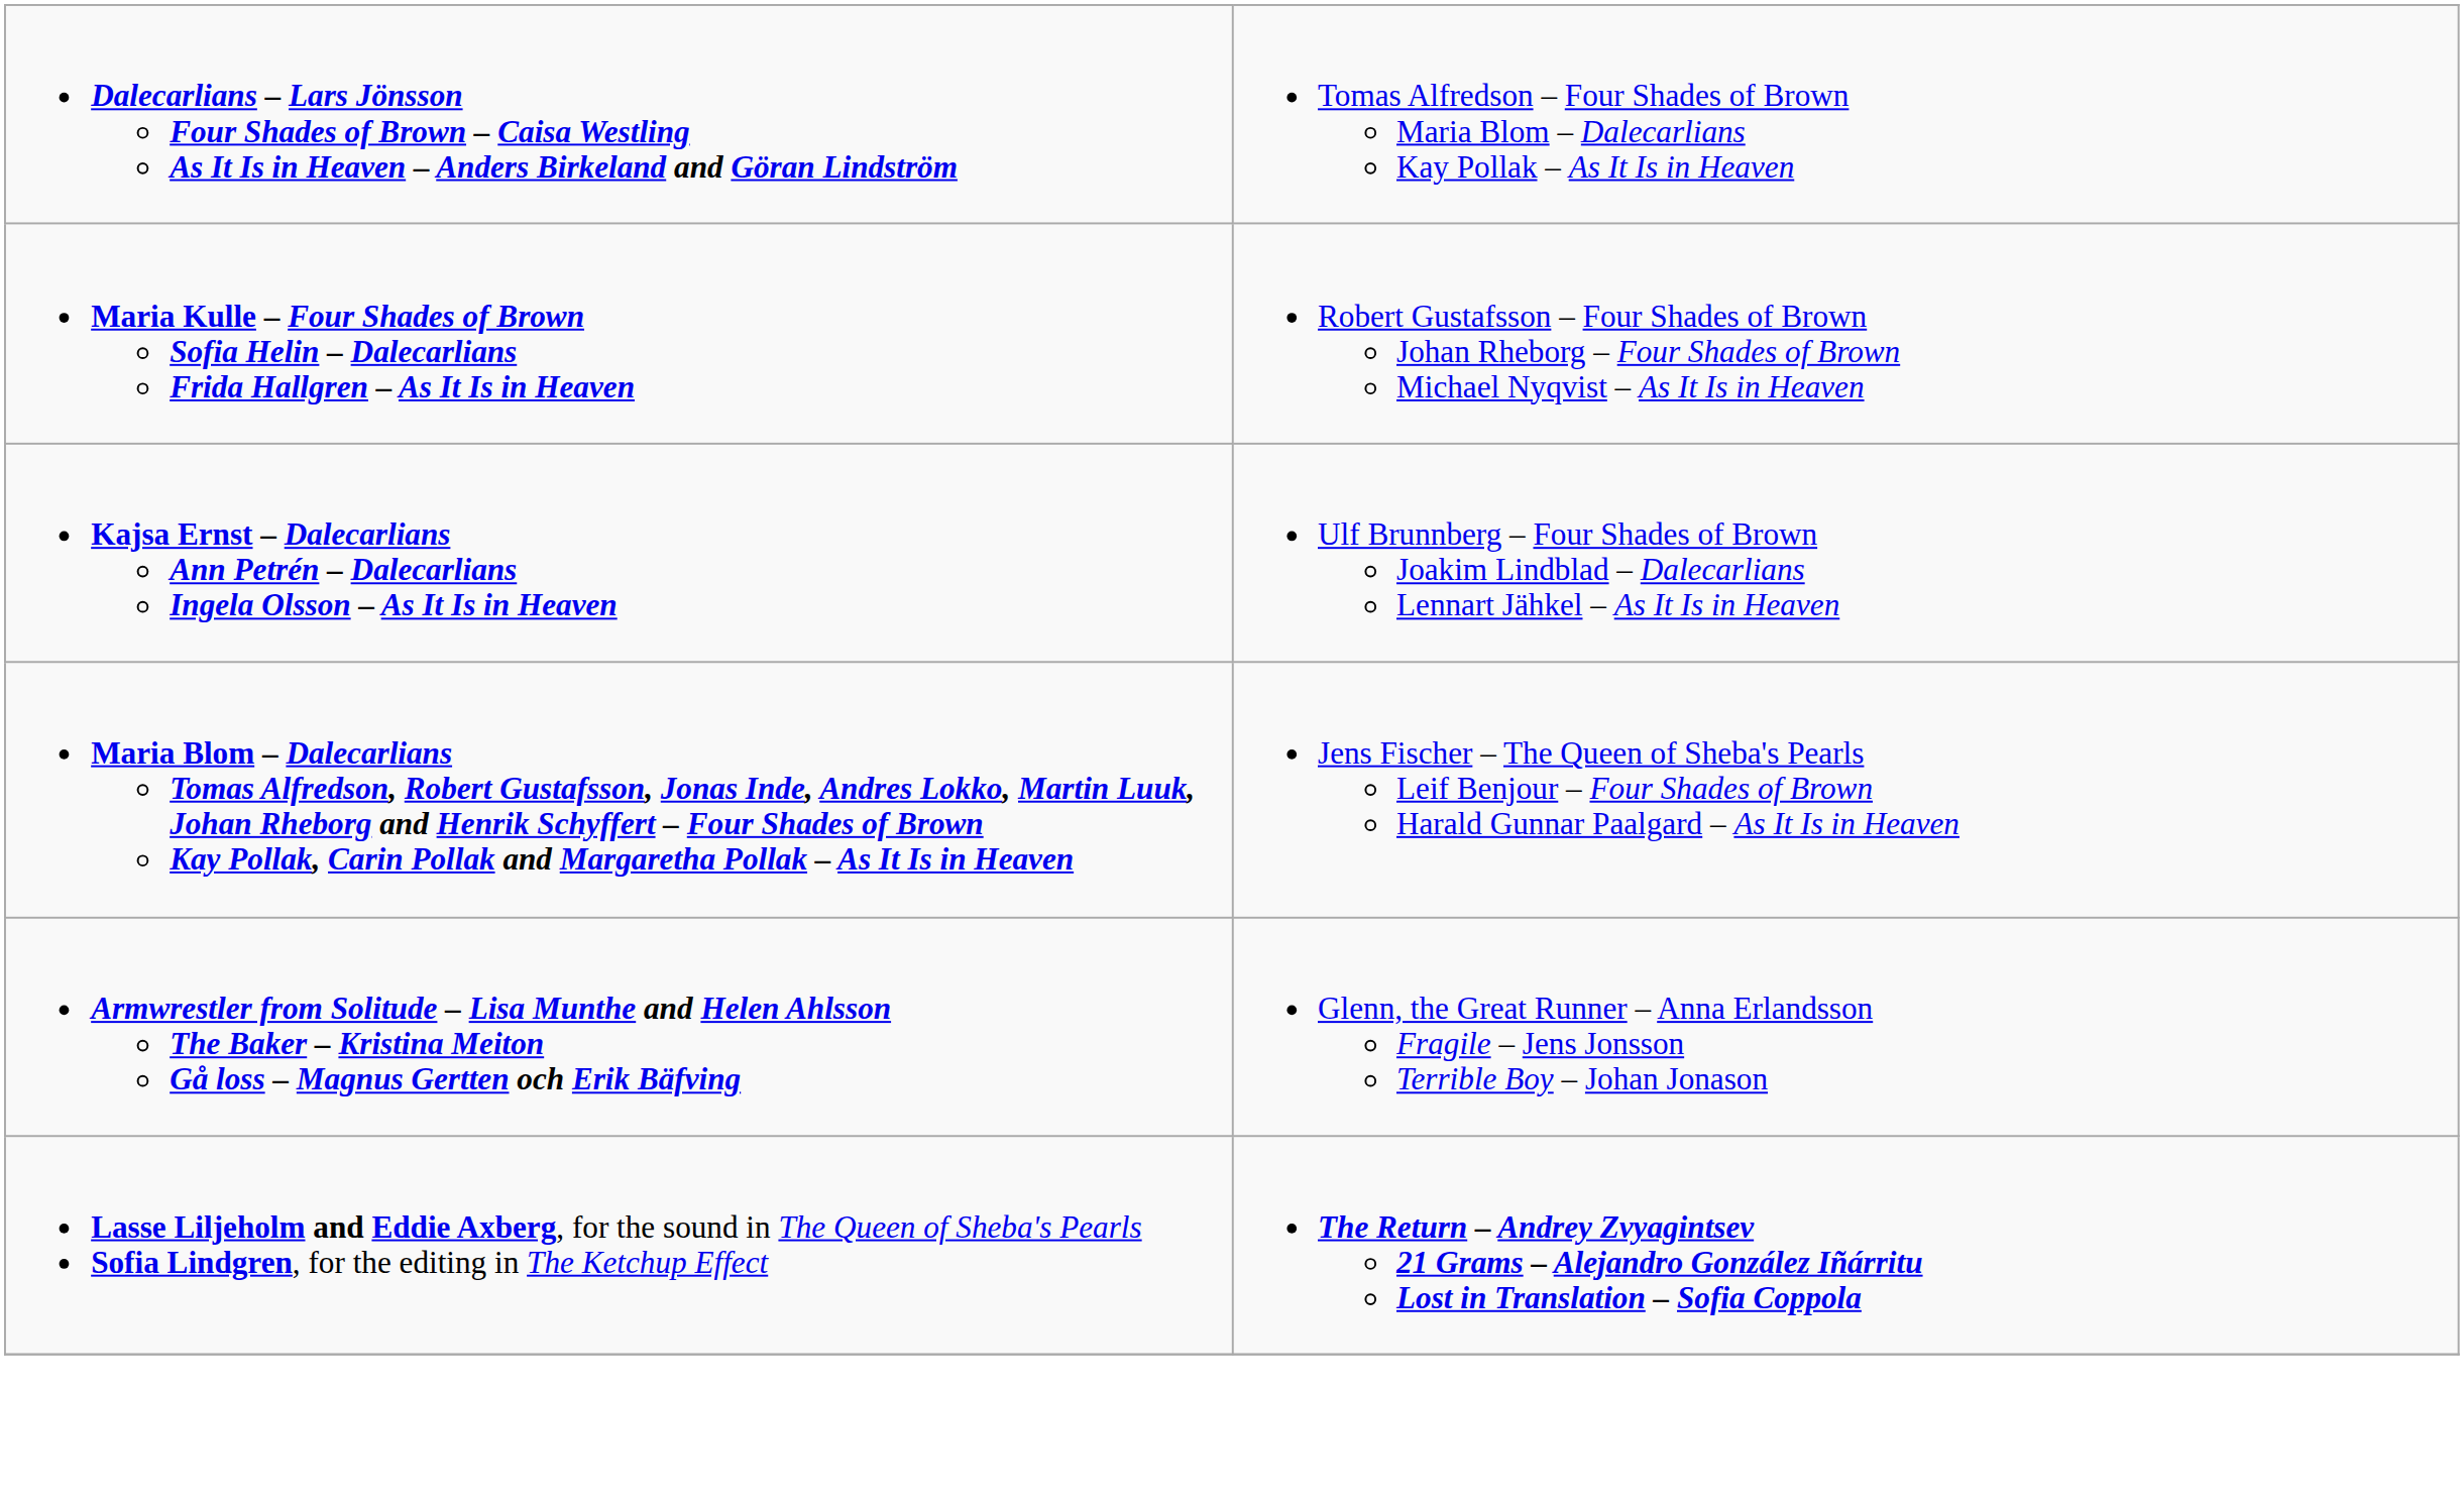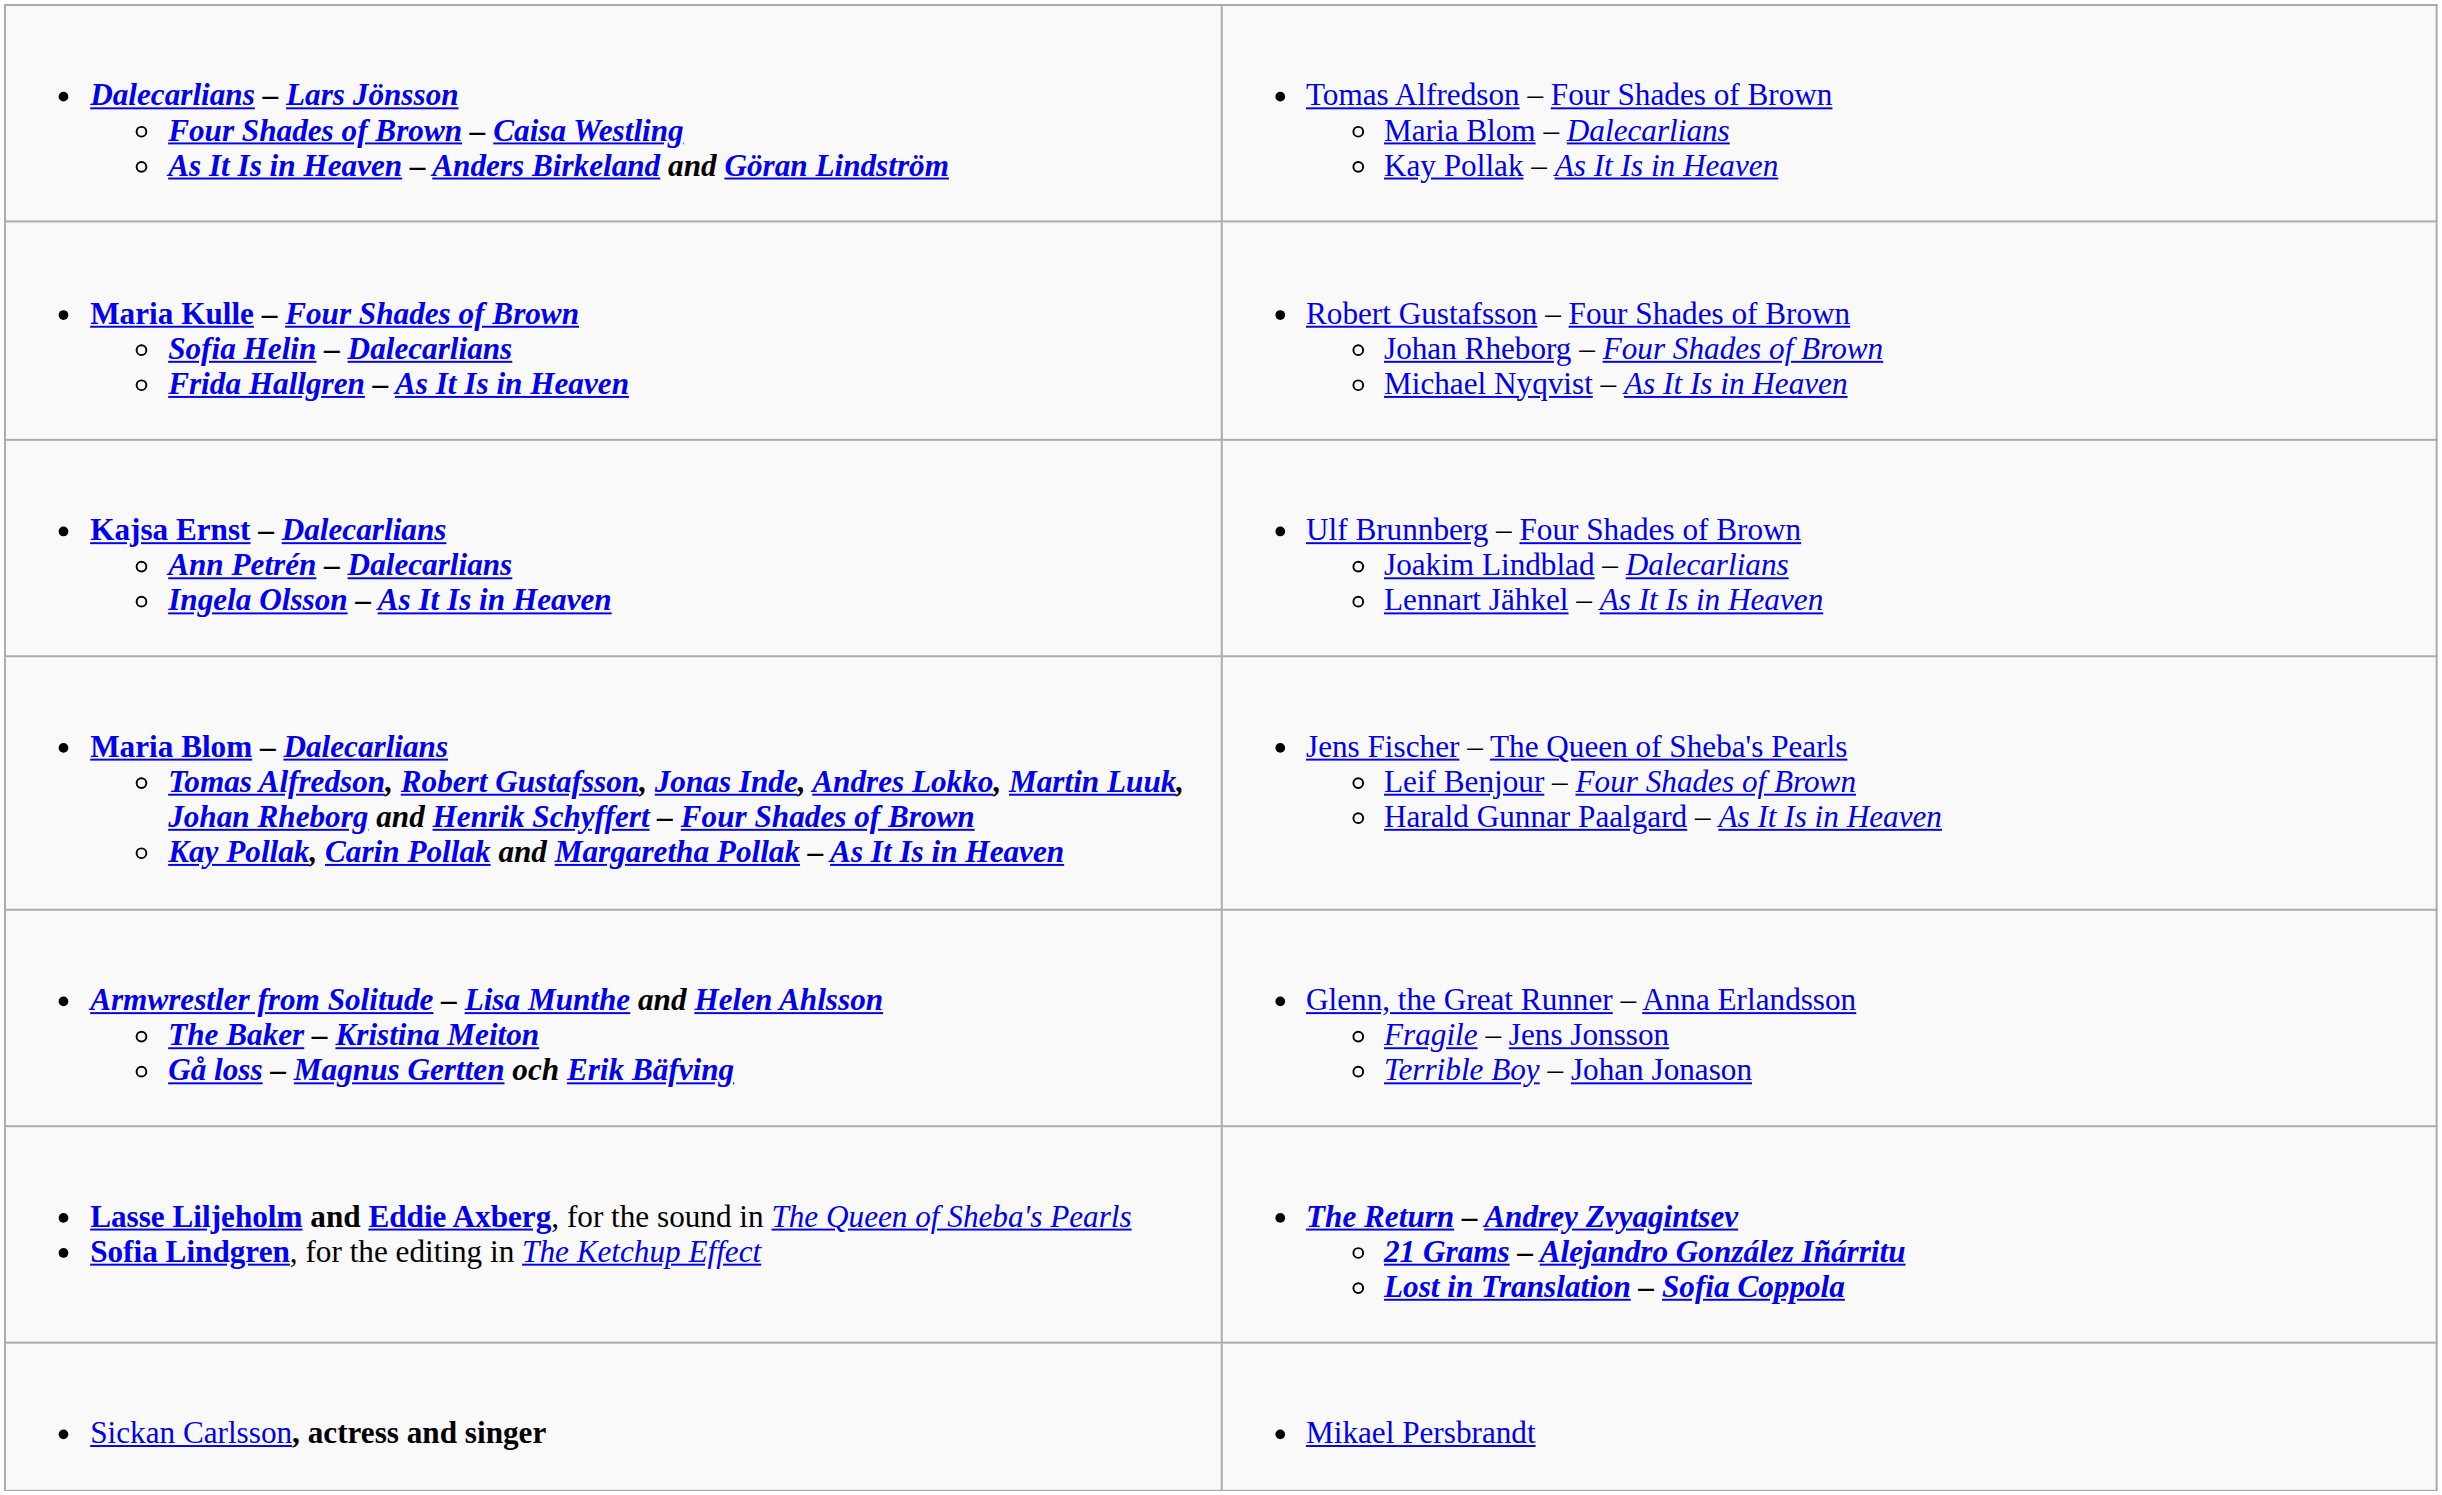+ row: Sickan Carlsson, actress and singer | Mikael Persbrandt
